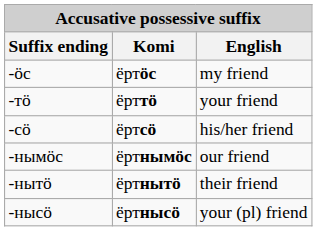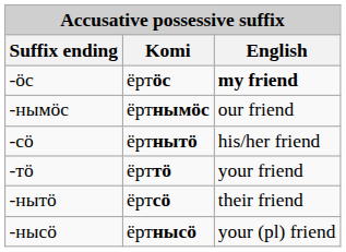-ӧс | English: normal -> bold
rows swapped: -тӧ <-> -нымӧс
-сӧ | Komi: ёртсӧ -> ёртнытӧ
-нытӧ | Komi: ёртнытӧ -> ёртсӧ
